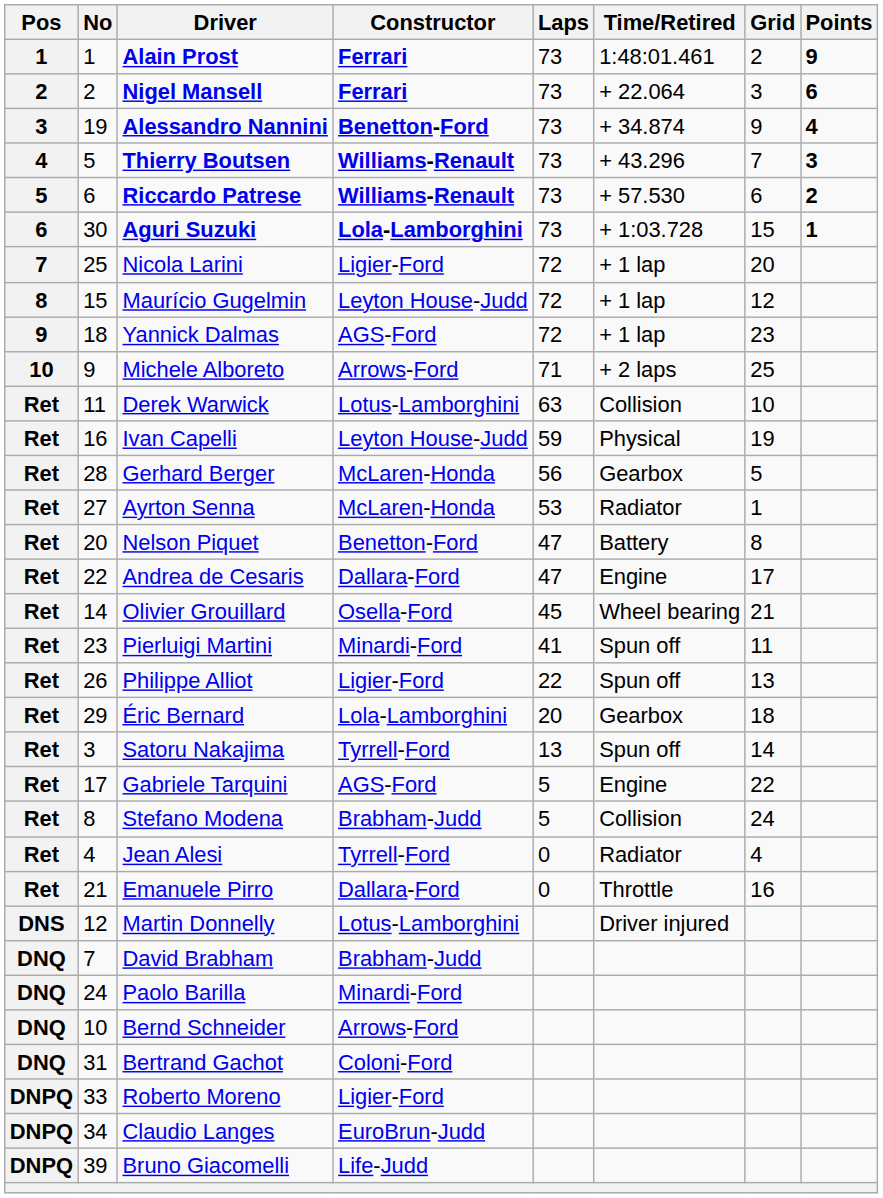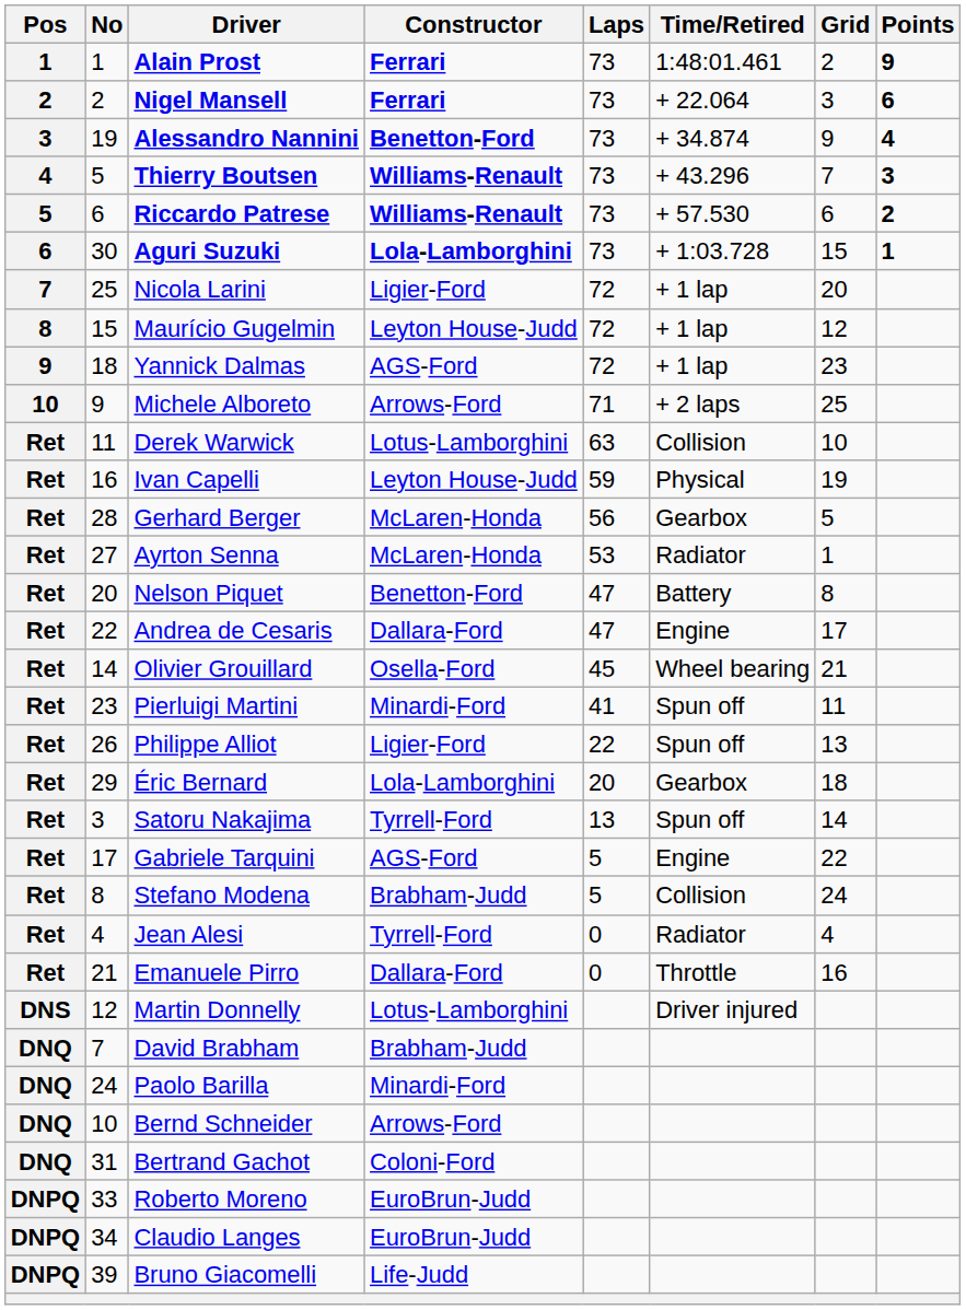Roberto Moreno | Constructor: Ligier-Ford -> EuroBrun-Judd
